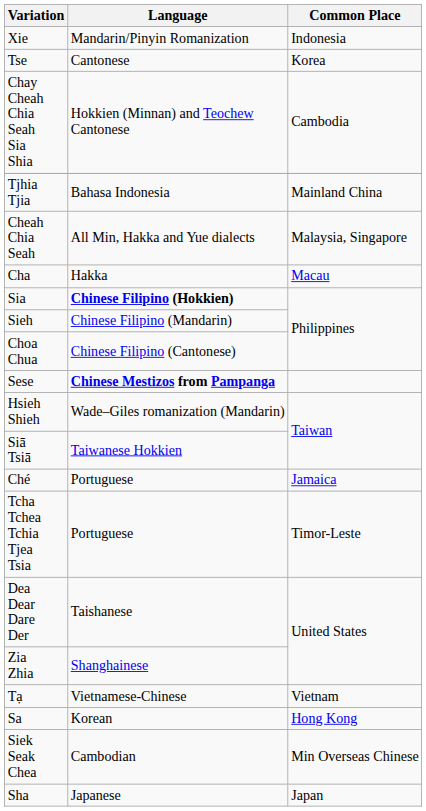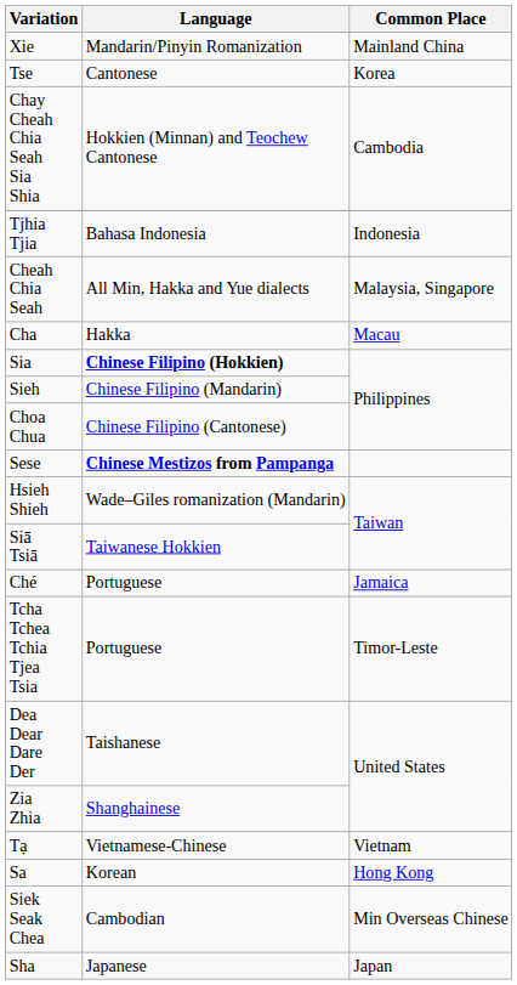Xie | Common Place: Indonesia -> Mainland China
Tjhia Tjia | Common Place: Mainland China -> Indonesia
